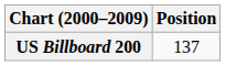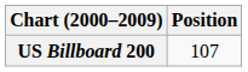US Billboard 200 | Position: 137 -> 107
